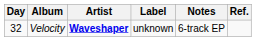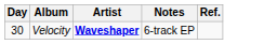- column: Label | unknown
Velocity | Day: 32 -> 30
